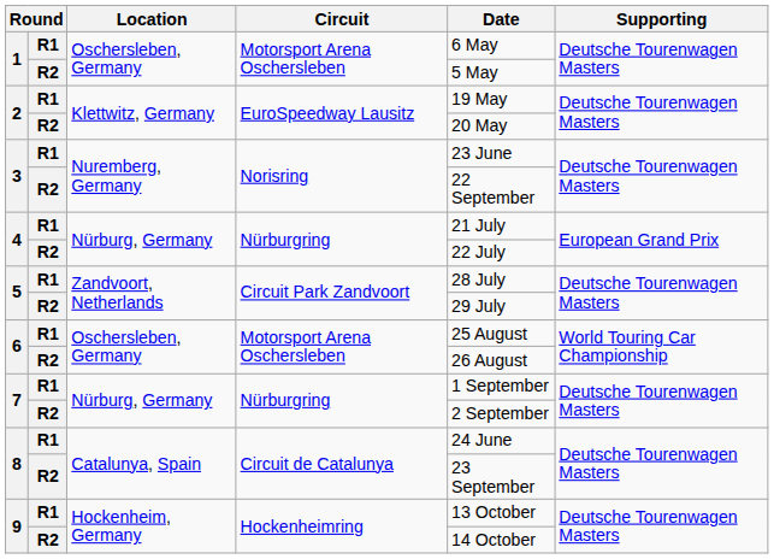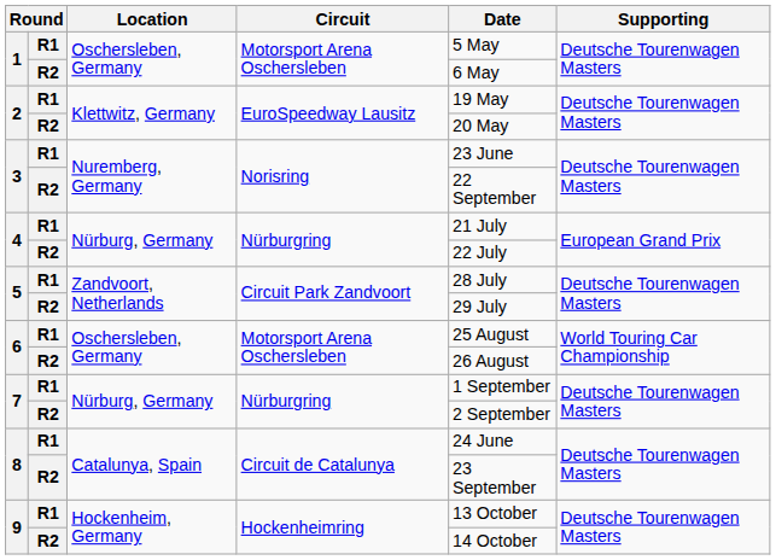1 / R1 | Date: 6 May -> 5 May
1 / R2 | Date: 5 May -> 6 May
